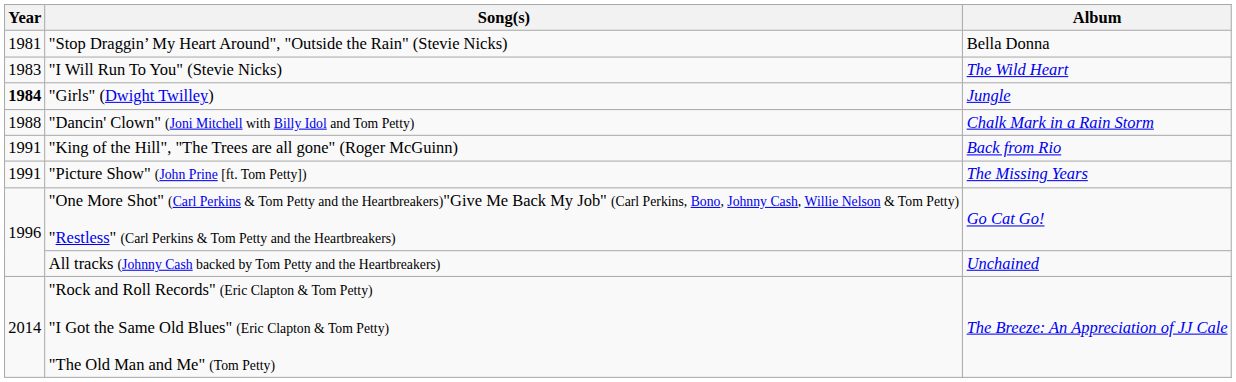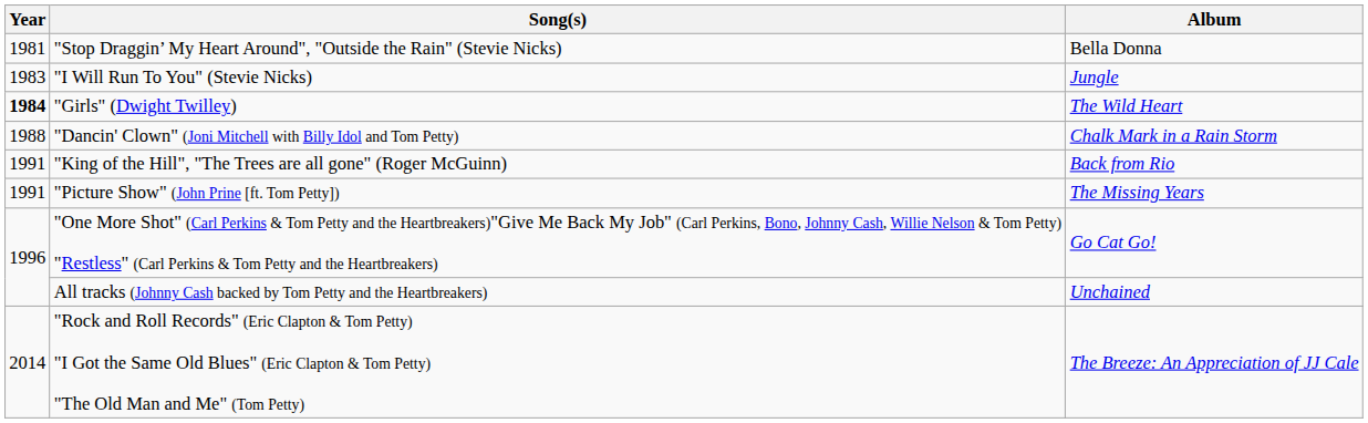"I Will Run To You" (Stevie Nicks) | Album: The Wild Heart -> Jungle
"Girls" (Dwight Twilley) | Album: Jungle -> The Wild Heart
